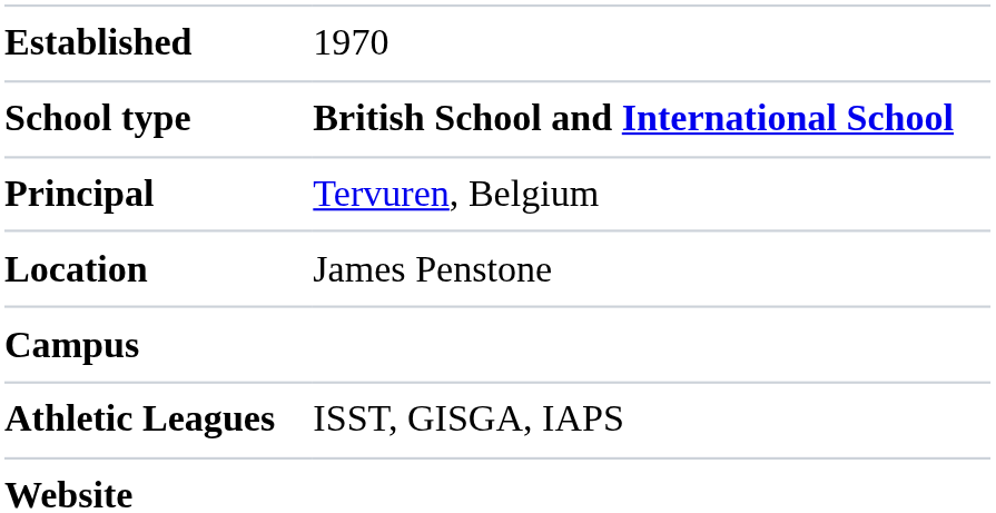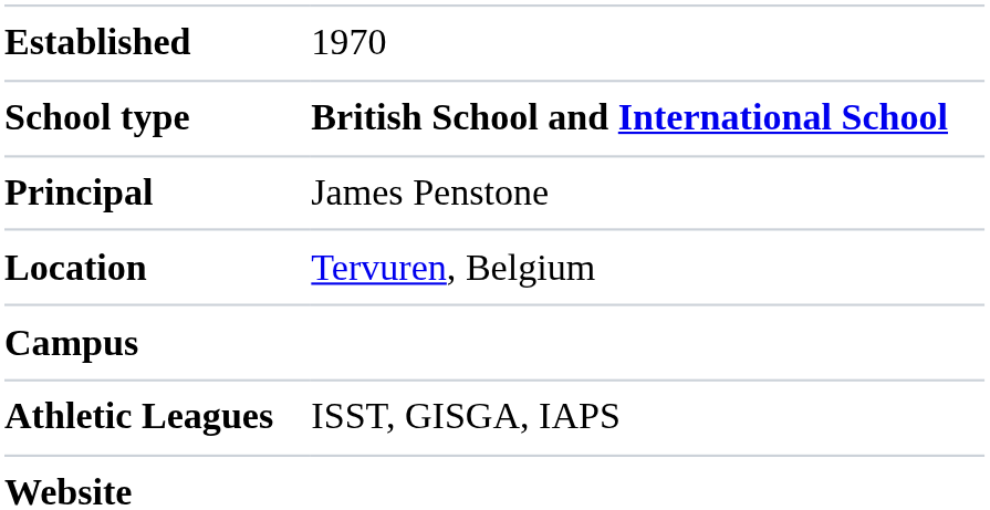Principal | column 2: Tervuren, Belgium -> James Penstone
Location | column 2: James Penstone -> Tervuren, Belgium
